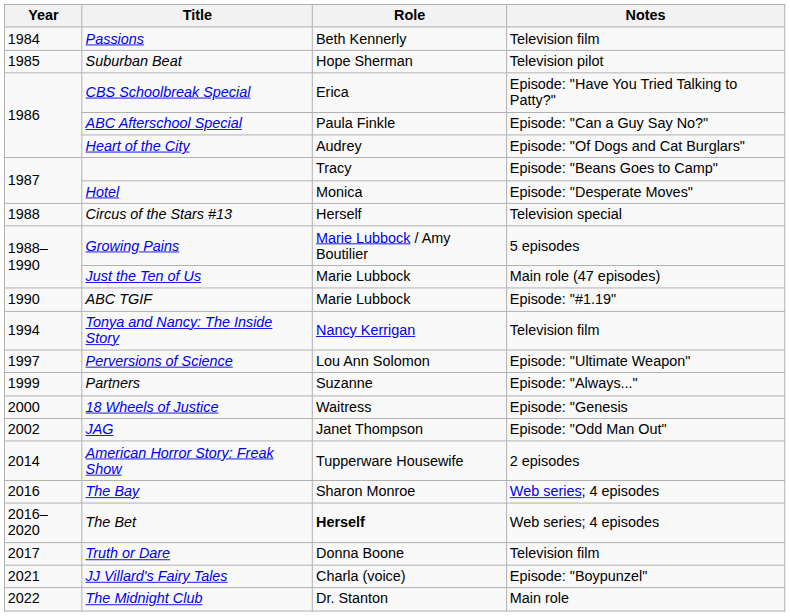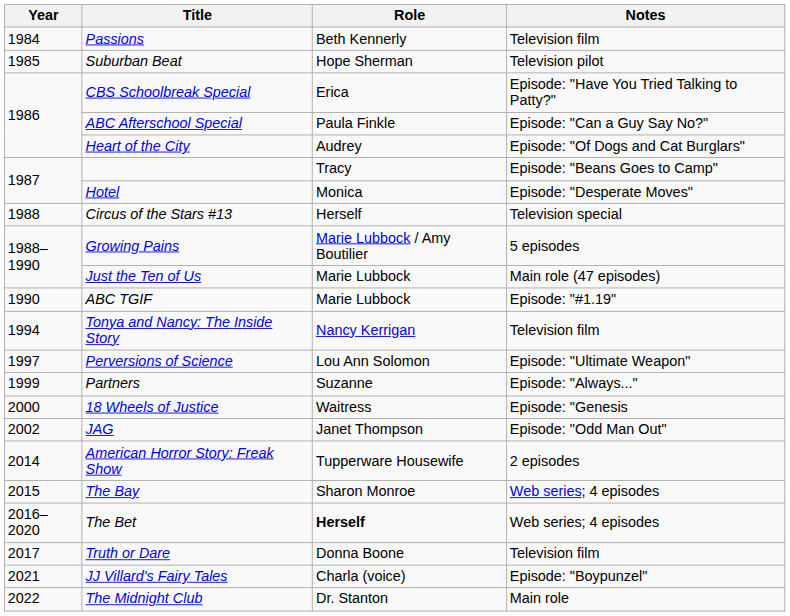The Bay | Year: 2016 -> 2015
